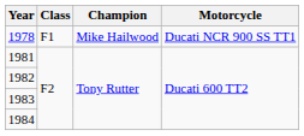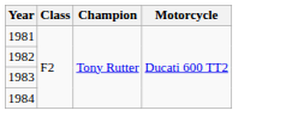- row: 1978 | F1 | Mike Hailwood | Ducati NCR 900 SS TT1
